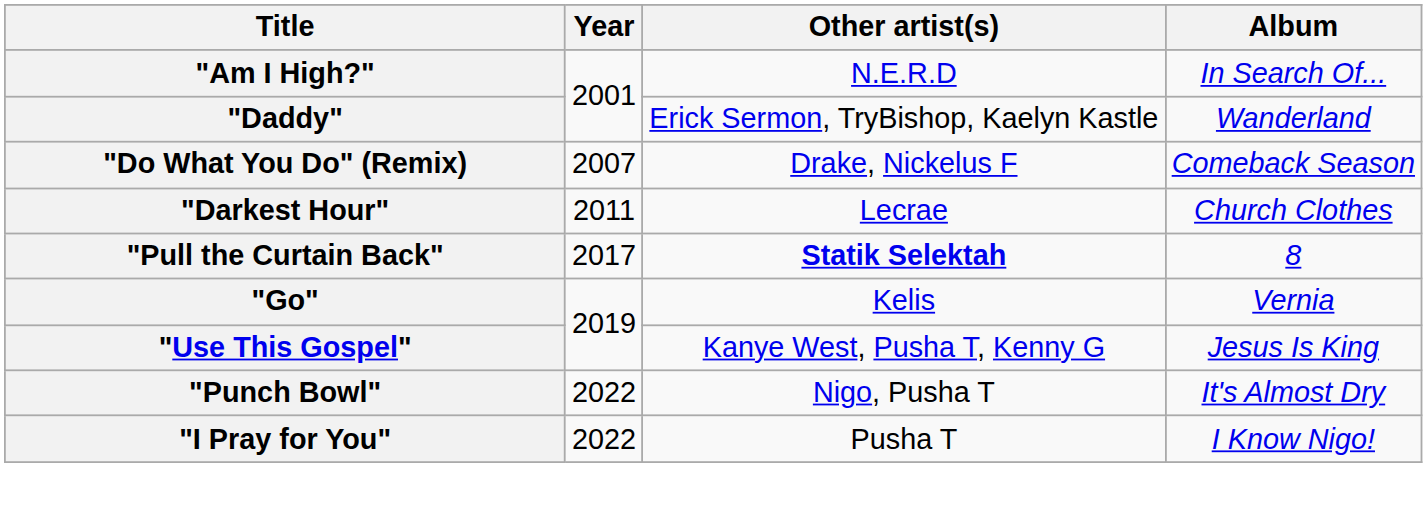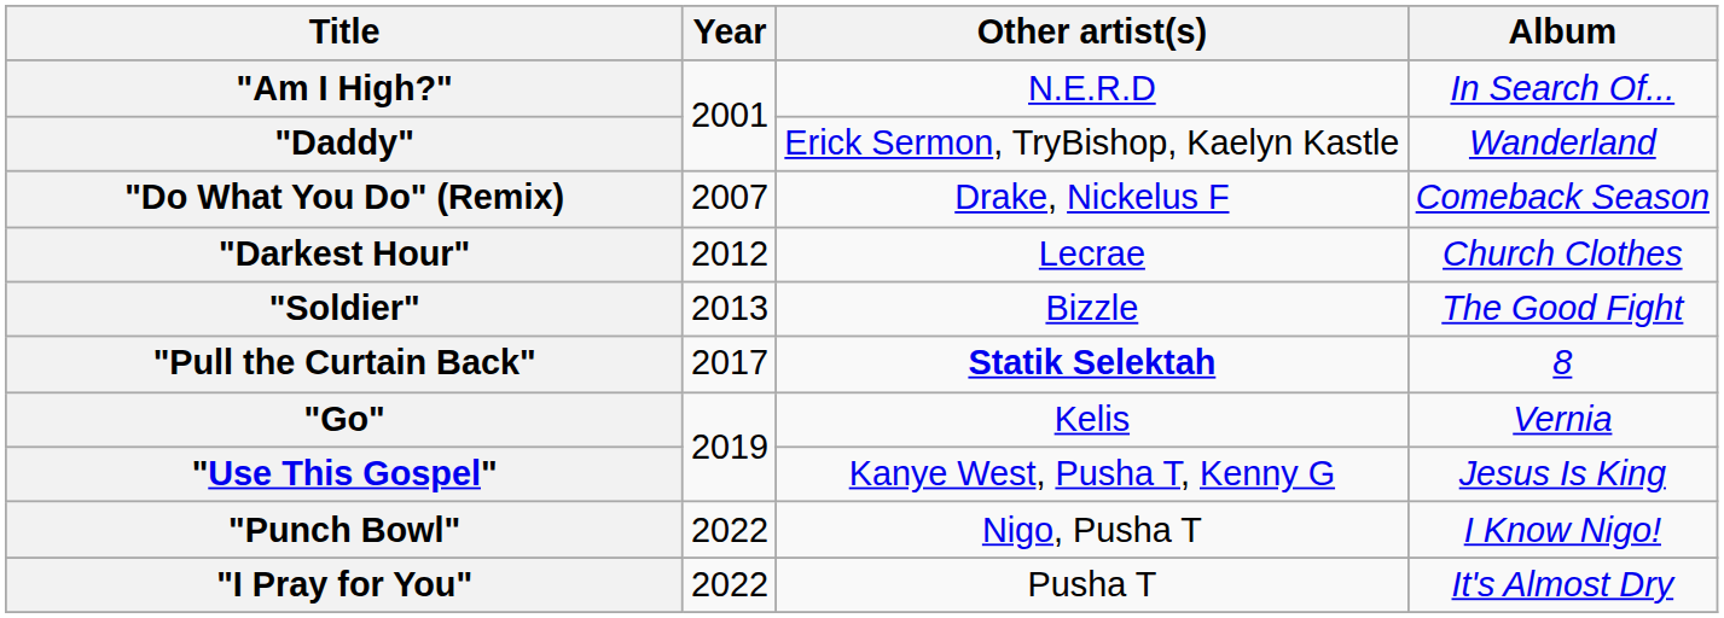"Darkest Hour" | Year: 2011 -> 2012
+ row: "Soldier" | 2013 | Bizzle | The Good Fight
"Punch Bowl" | Album: It's Almost Dry -> I Know Nigo!
"I Pray for You" | Album: I Know Nigo! -> It's Almost Dry
